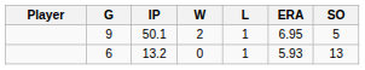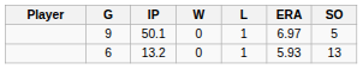9 | W: 2 -> 0
9 | ERA: 6.95 -> 6.97
